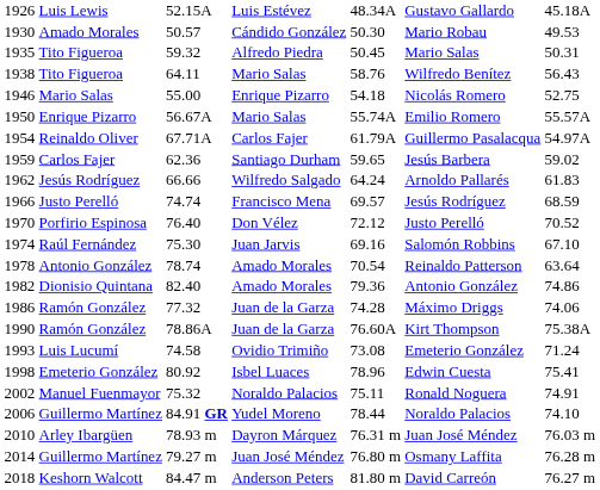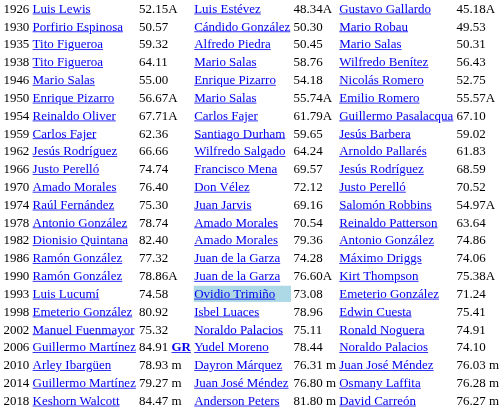1930 | column 2: Amado Morales -> Porfirio Espinosa
1954 | column 7: 54.97A -> 67.10
1970 | column 2: Porfirio Espinosa -> Amado Morales
1974 | column 7: 67.10 -> 54.97A
1993 | column 4: no background -> lightblue background
